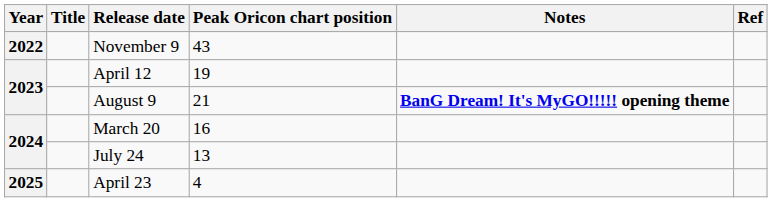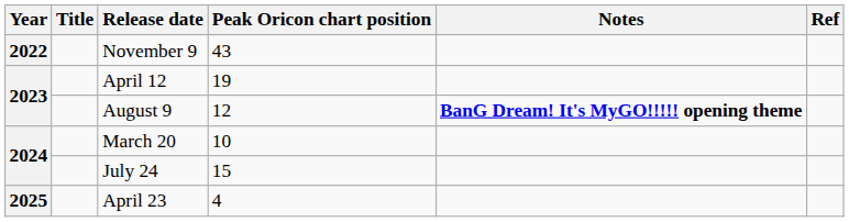August 9 | Peak Oricon chart position: 21 -> 12
March 20 | Peak Oricon chart position: 16 -> 10
July 24 | Peak Oricon chart position: 13 -> 15
